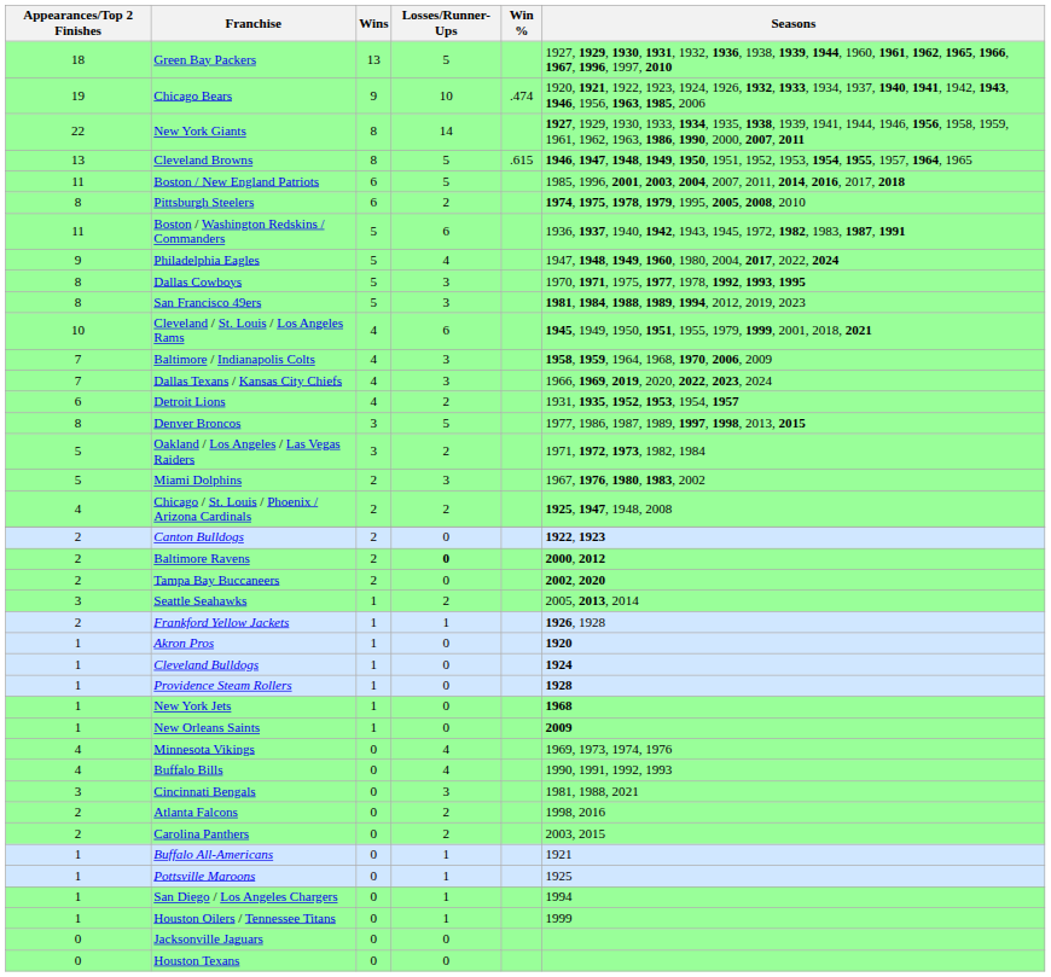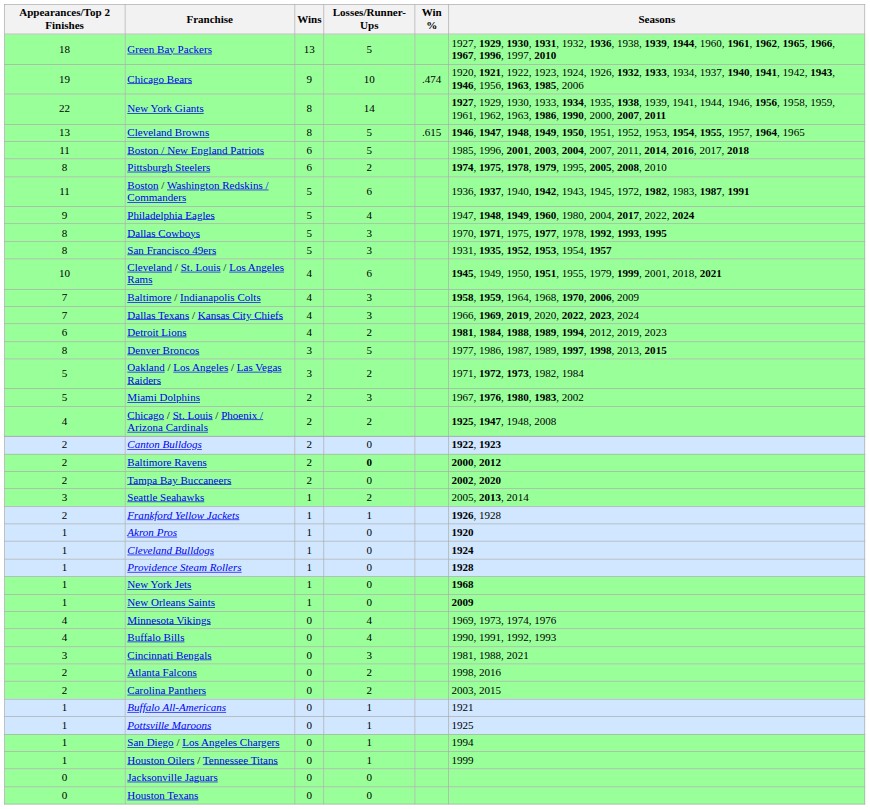San Francisco 49ers | Seasons: 1981, 1984, 1988, 1989, 1994, 2012, 2019, 2023 -> 1931, 1935, 1952, 1953, 1954, 1957
Detroit Lions | Seasons: 1931, 1935, 1952, 1953, 1954, 1957 -> 1981, 1984, 1988, 1989, 1994, 2012, 2019, 2023
